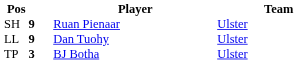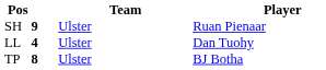columns swapped: Player <-> Team
LL | column 2: 9 -> 4
TP | column 2: 3 -> 8
